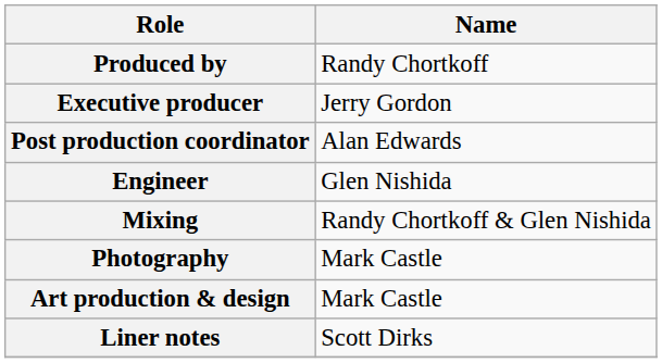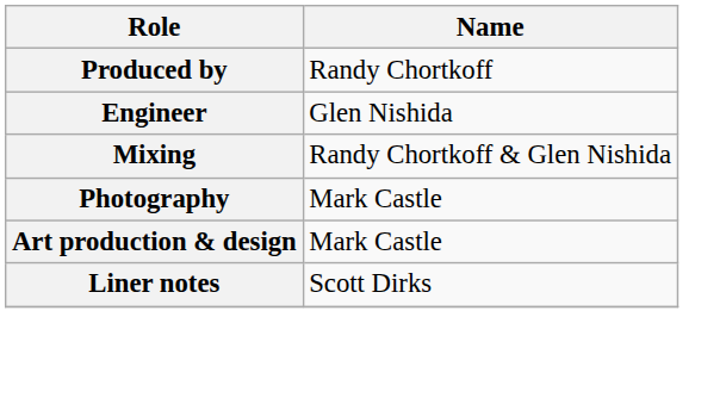- row: Executive producer | Jerry Gordon
- row: Post production coordinator | Alan Edwards
